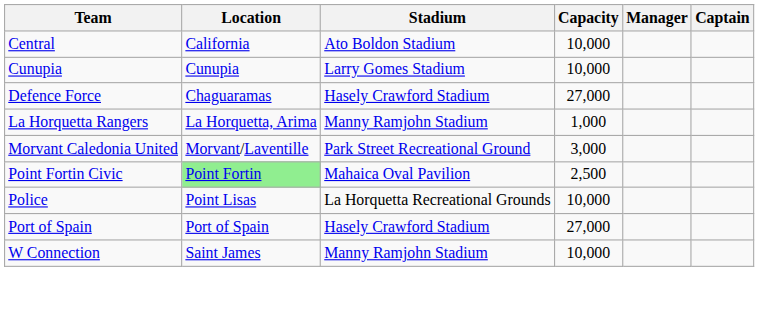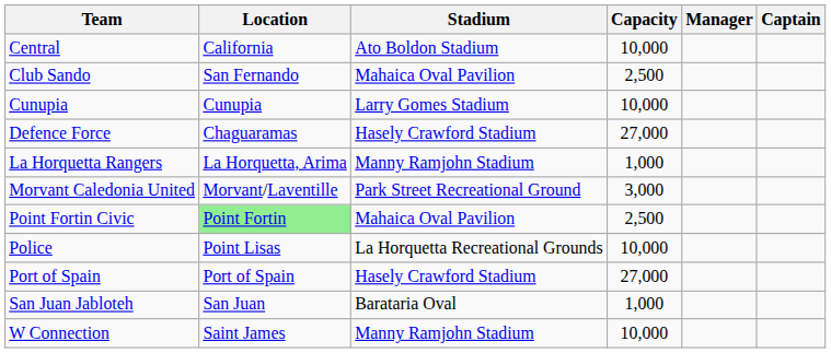+ row: Club Sando | San Fernando | Mahaica Oval Pavilion | 2,500
+ row: San Juan Jabloteh | San Juan | Barataria Oval | 1,000
